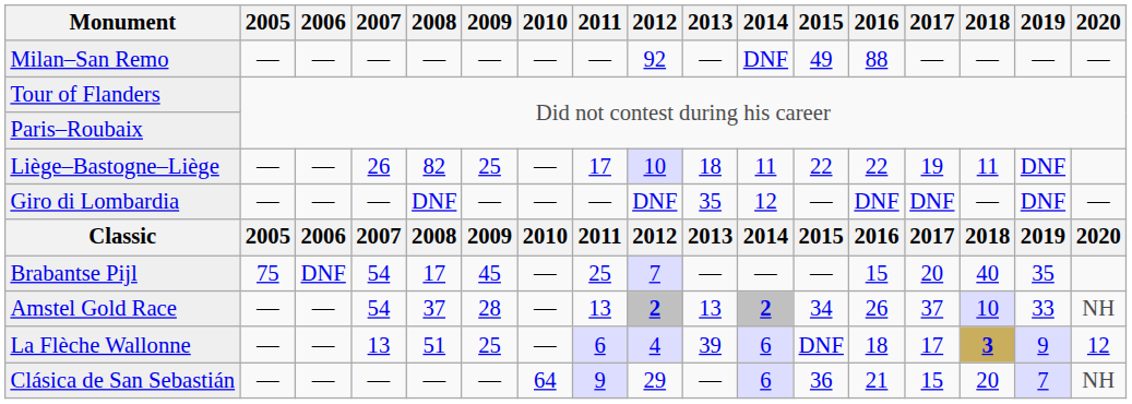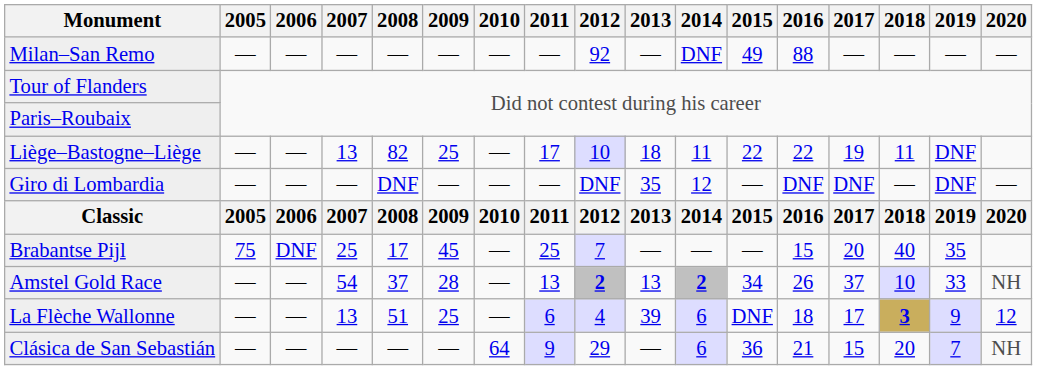Liège–Bastogne–Liège | 2007: 26 -> 13
Brabantse Pijl | 2007: 54 -> 25
